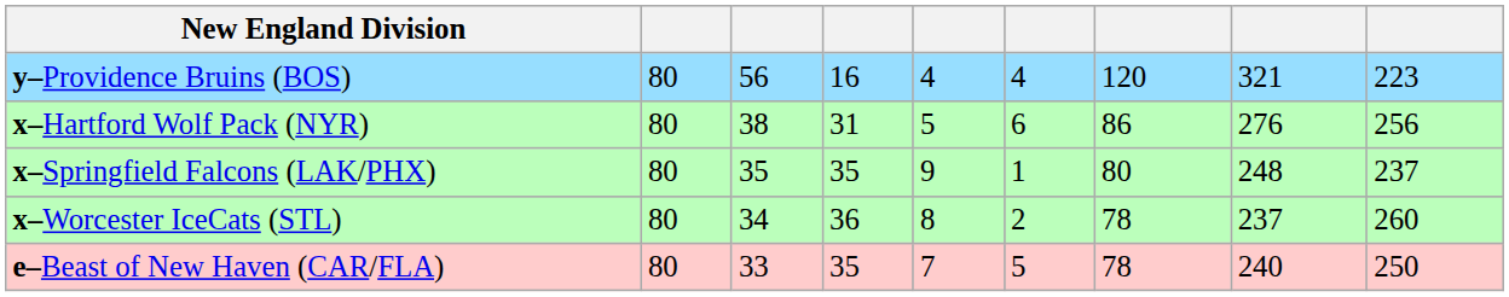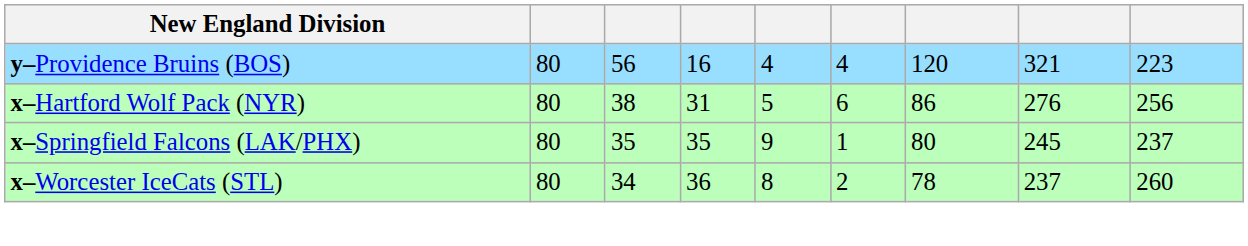x–Springfield Falcons (LAK/PHX) | column 8: 248 -> 245
- row: e–Beast of New Haven (CAR/FLA) | 80 | 33 | 35 | 7 | 5 | 78 | 240 | 250
